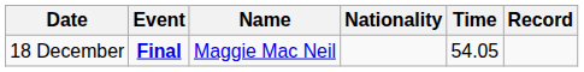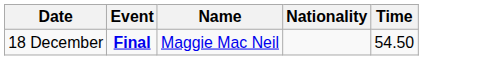- column: Record
18 December | Time: 54.05 -> 54.50
